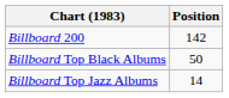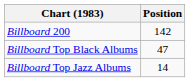Billboard Top Black Albums | Position: 50 -> 47
